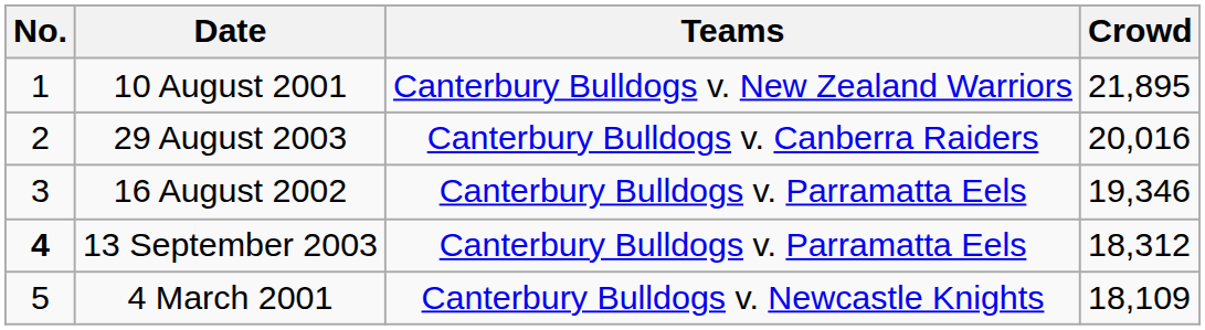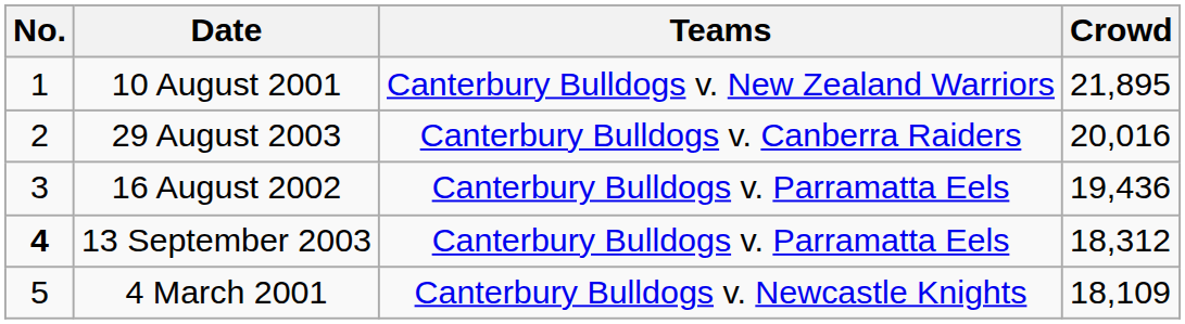16 August 2002 | Crowd: 19,346 -> 19,436
